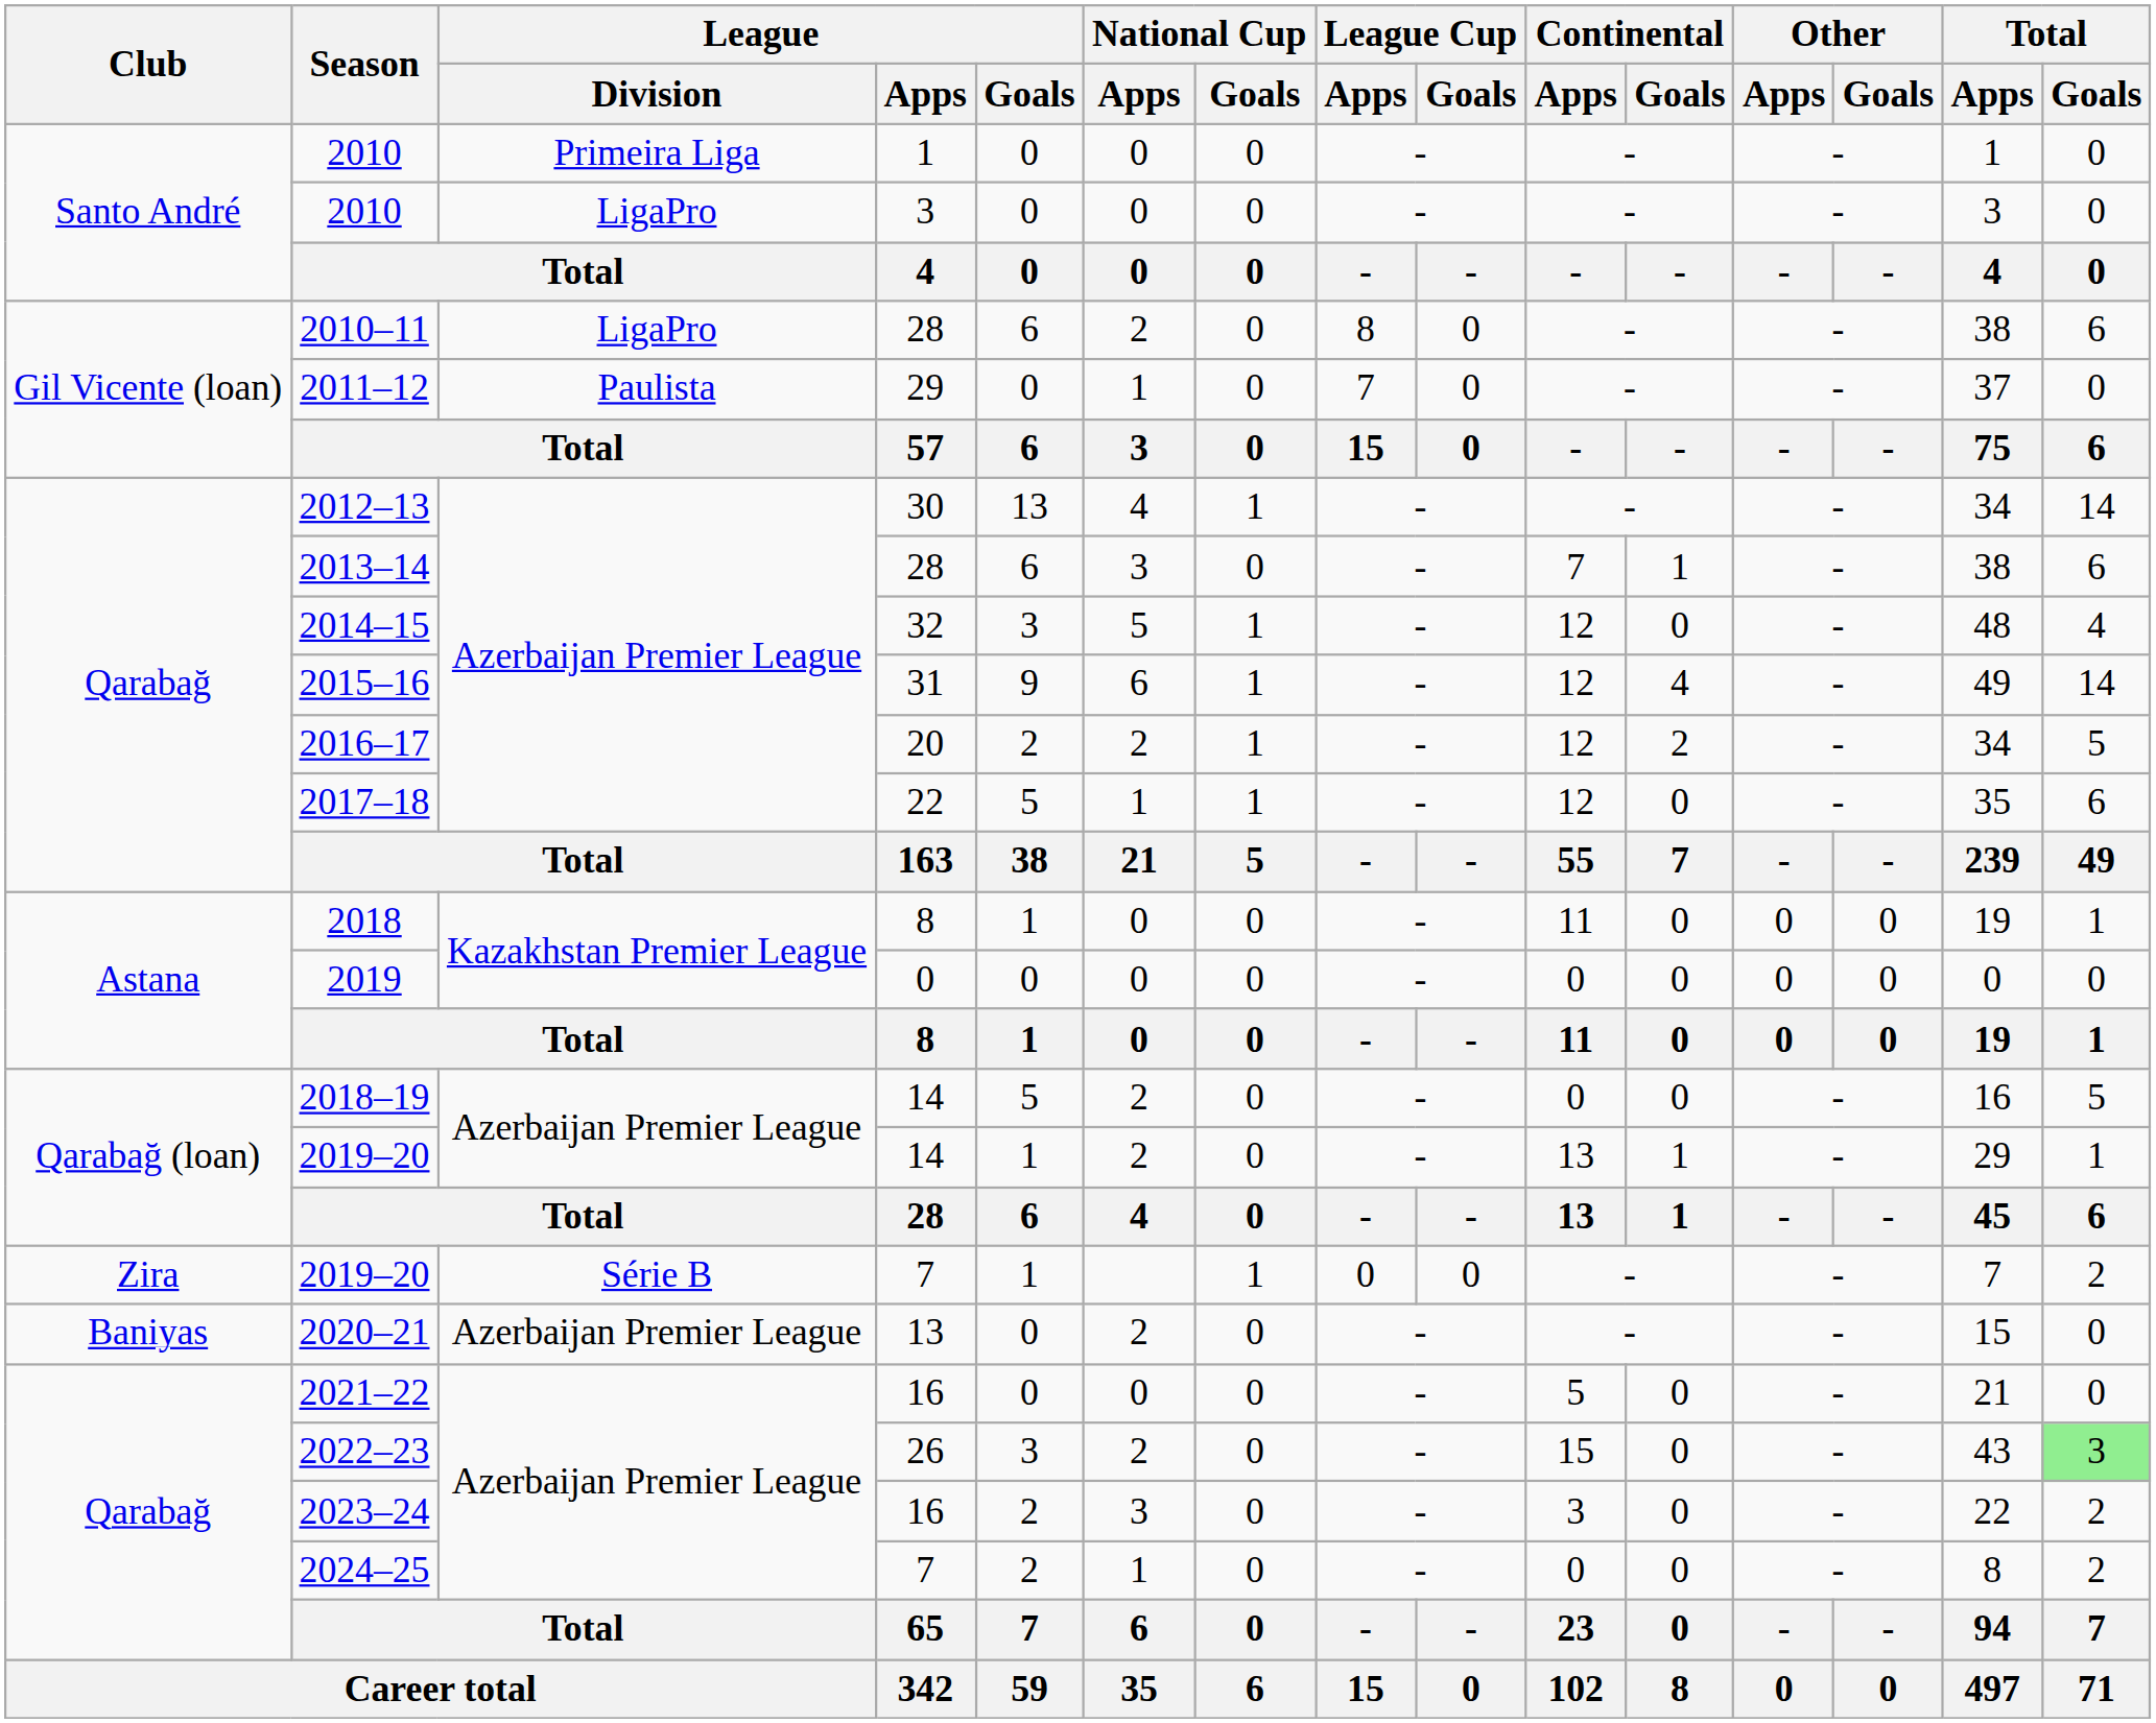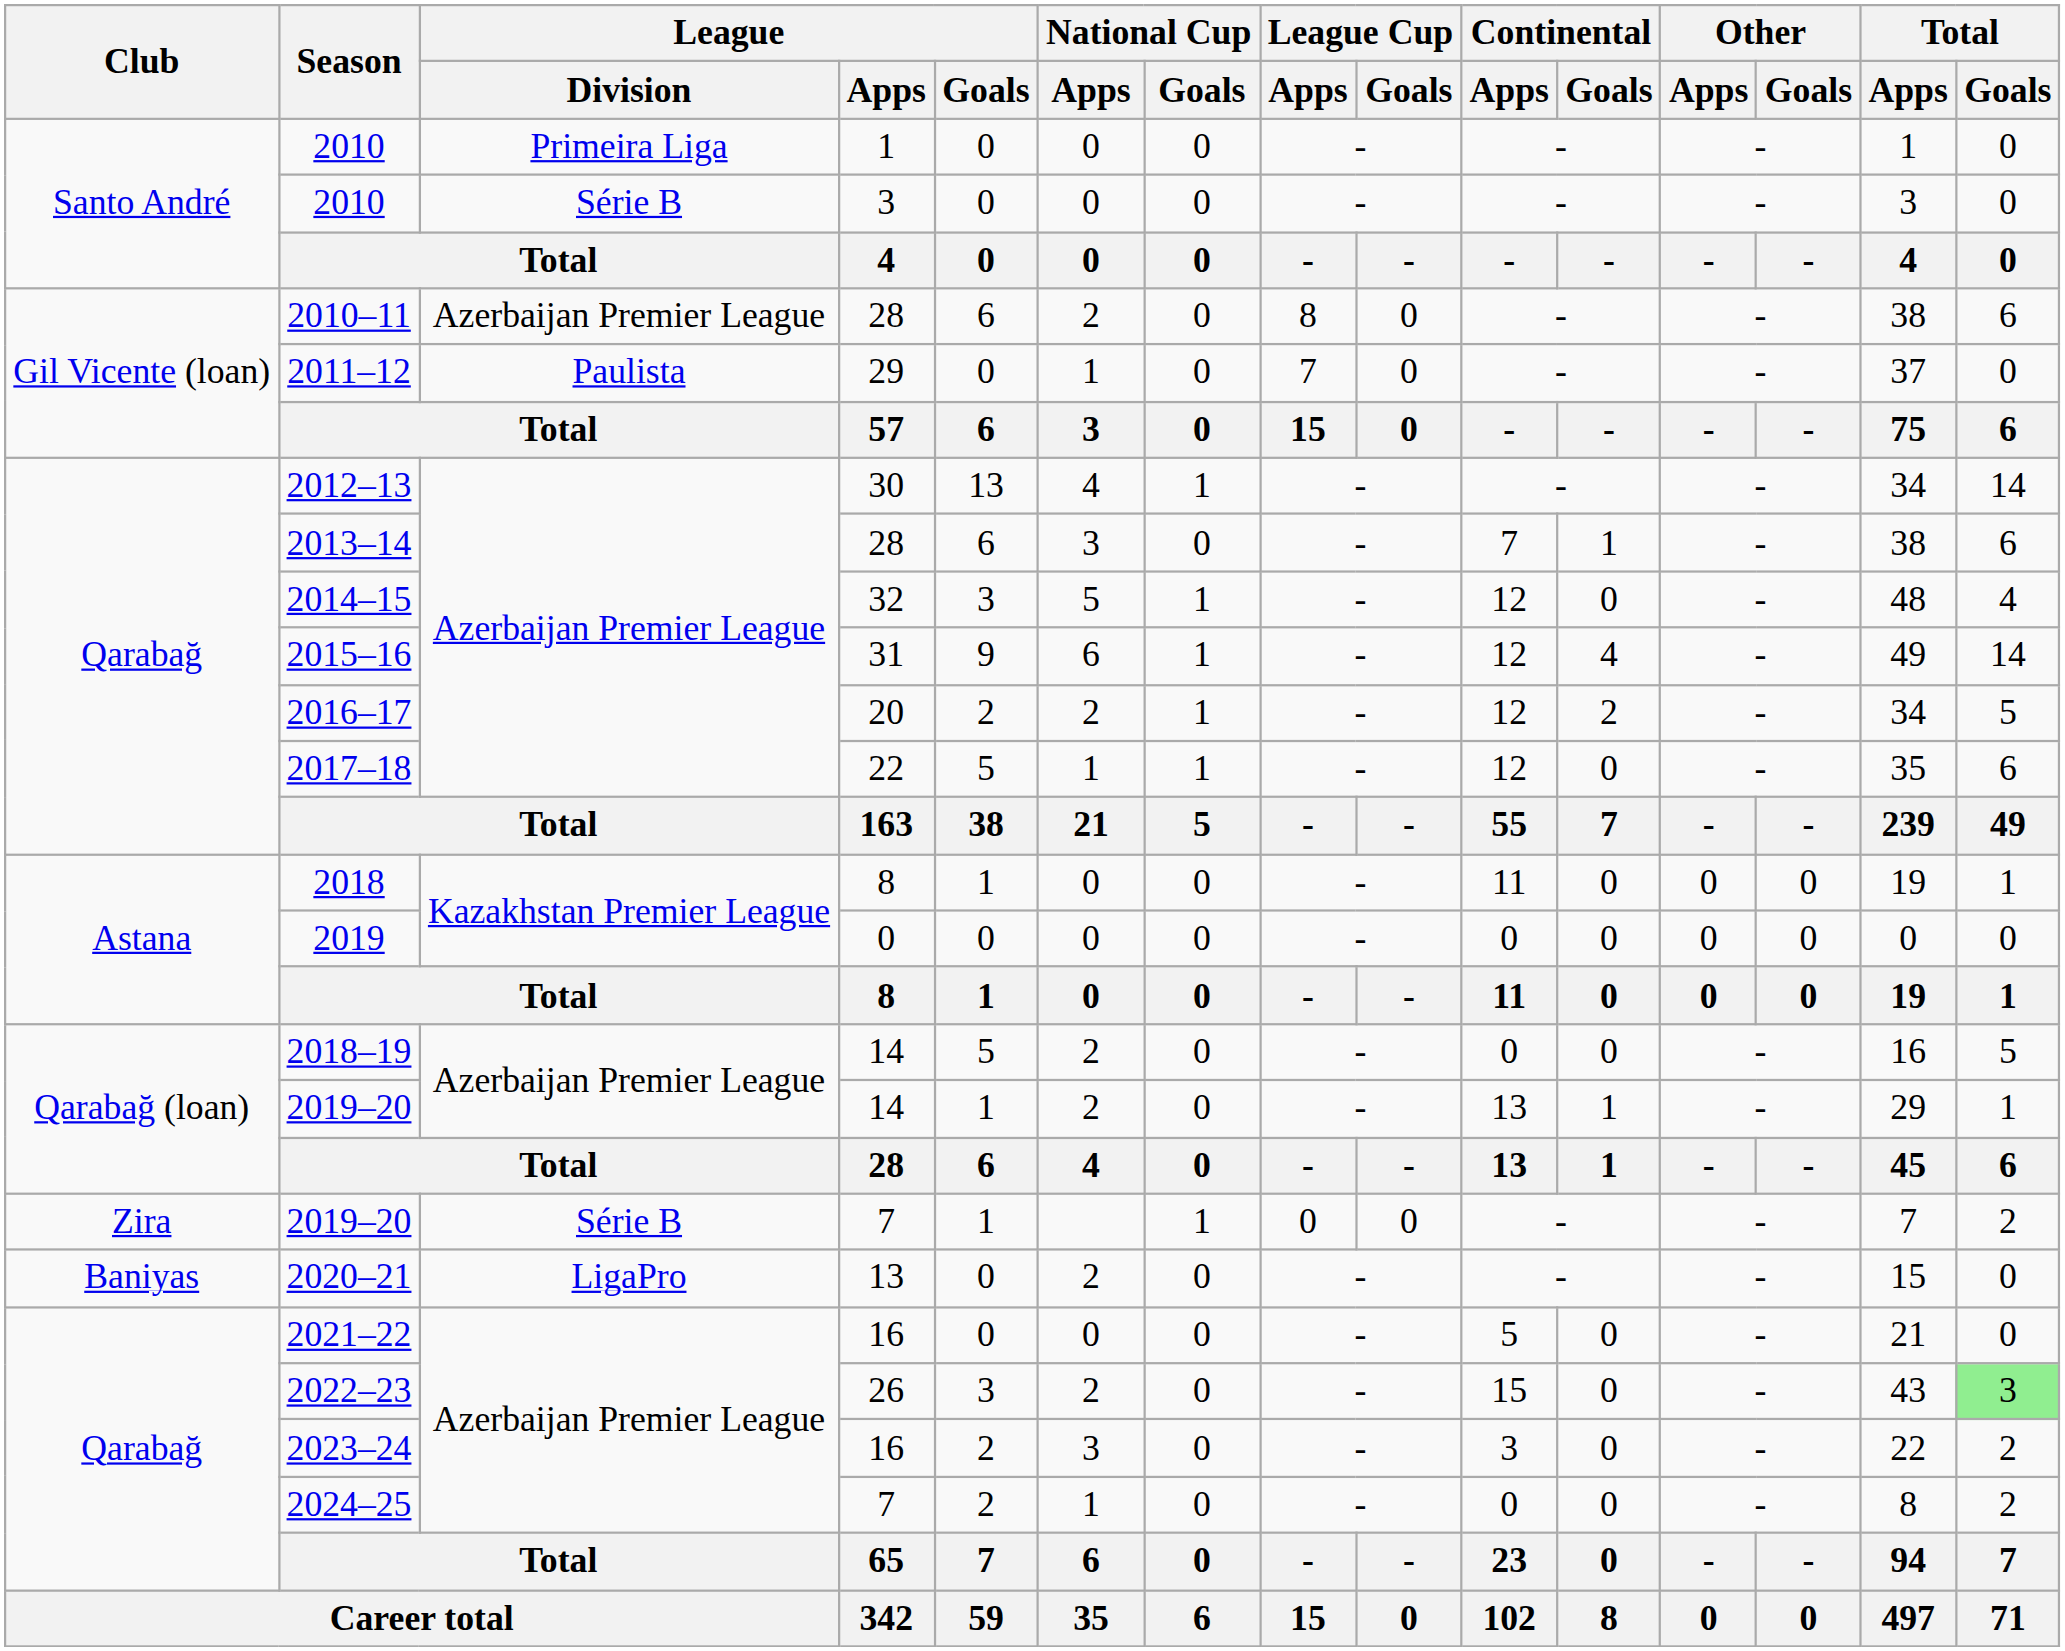2010 / 3 | League / Division: LigaPro -> Série B
2010–11 | League / Division: LigaPro -> Azerbaijan Premier League
2020–21 | League / Division: Azerbaijan Premier League -> LigaPro
